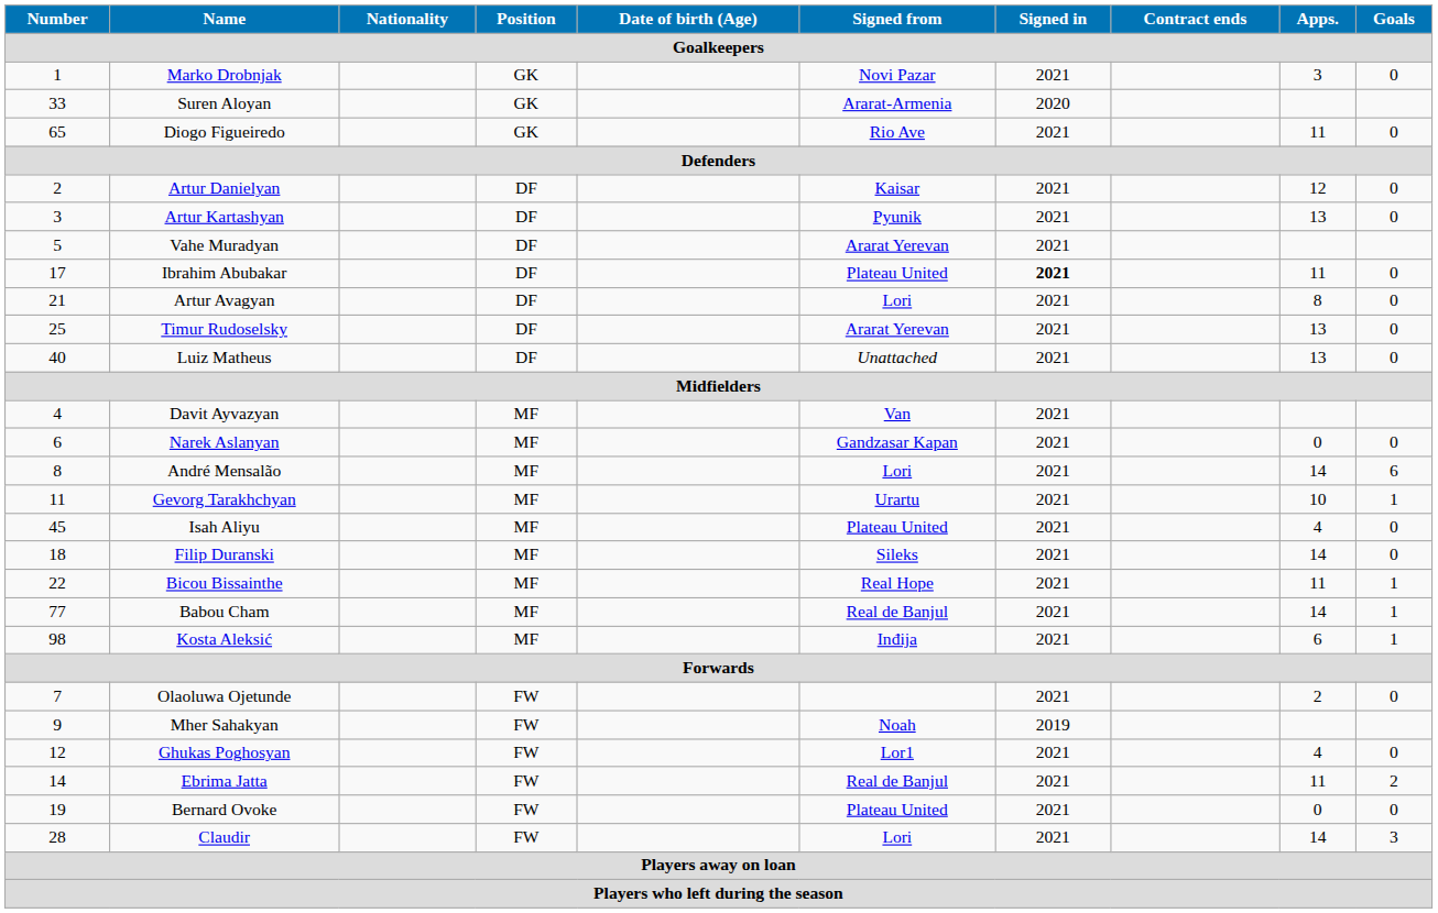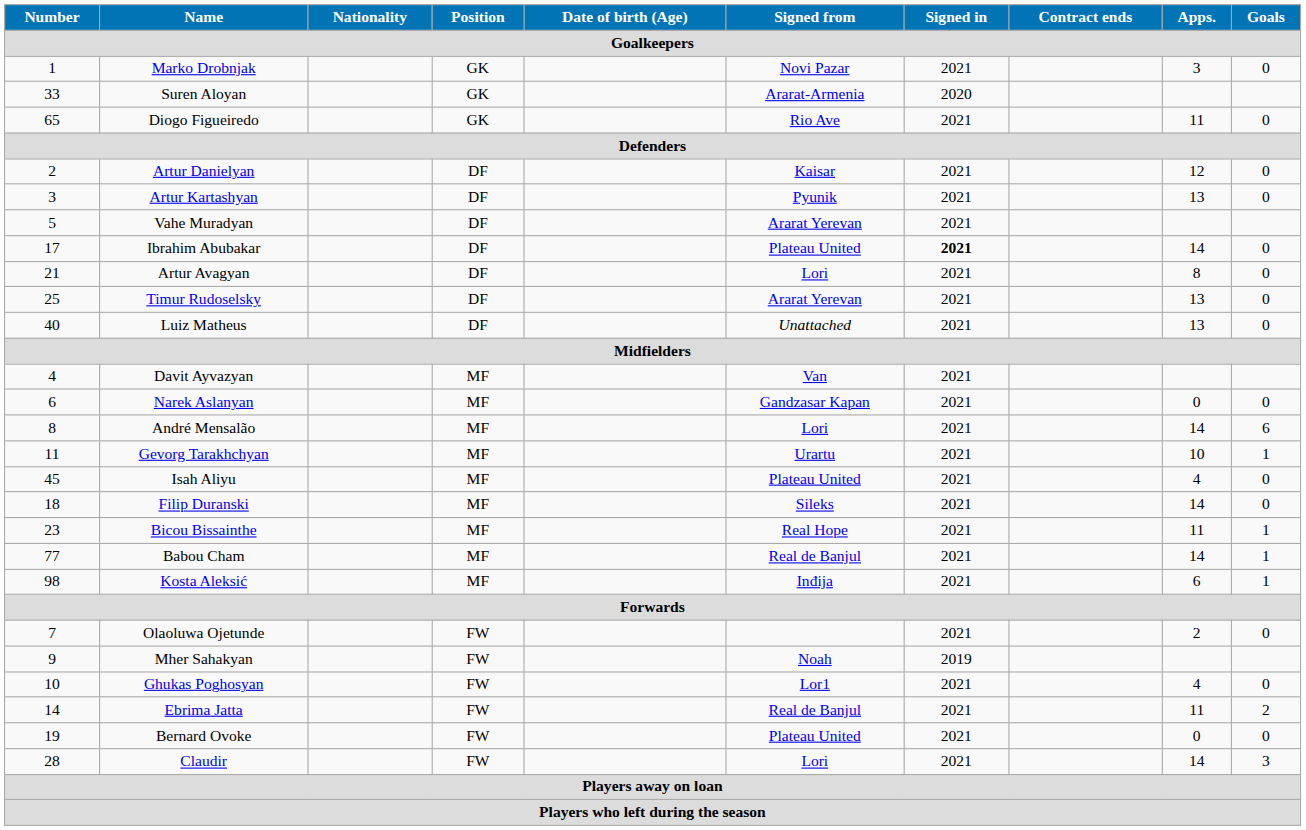Ibrahim Abubakar | Apps.: 11 -> 14
Bicou Bissainthe | Number: 22 -> 23
Ghukas Poghosyan | Number: 12 -> 10
